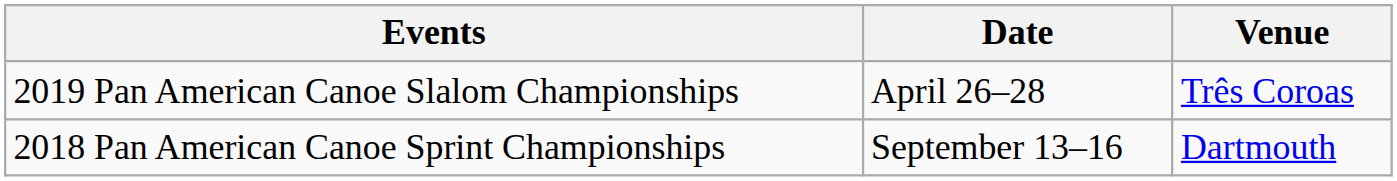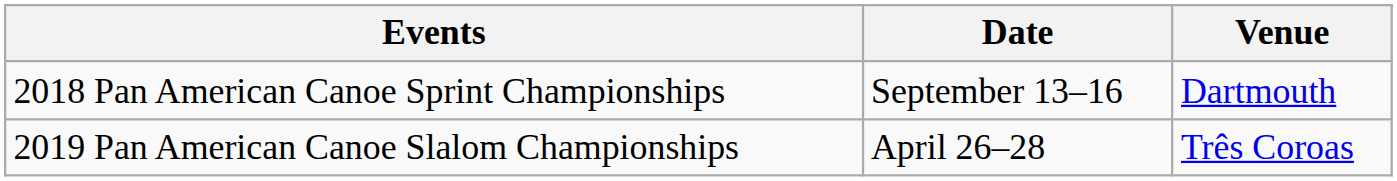rows swapped: 2018 Pan American Canoe Sprint Championships <-> 2019 Pan American Canoe Slalom Championships
